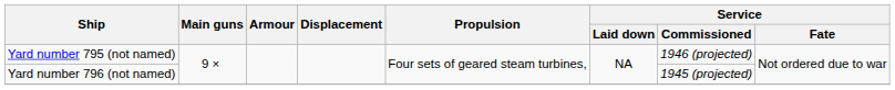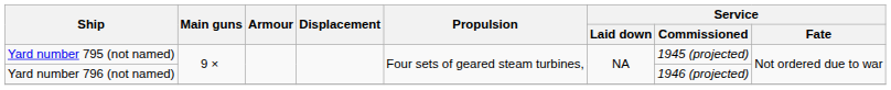Yard number 795 (not named) | Service / Commissioned: 1946 (projected) -> 1945 (projected)
Yard number 796 (not named) | Service / Commissioned: 1945 (projected) -> 1946 (projected)
